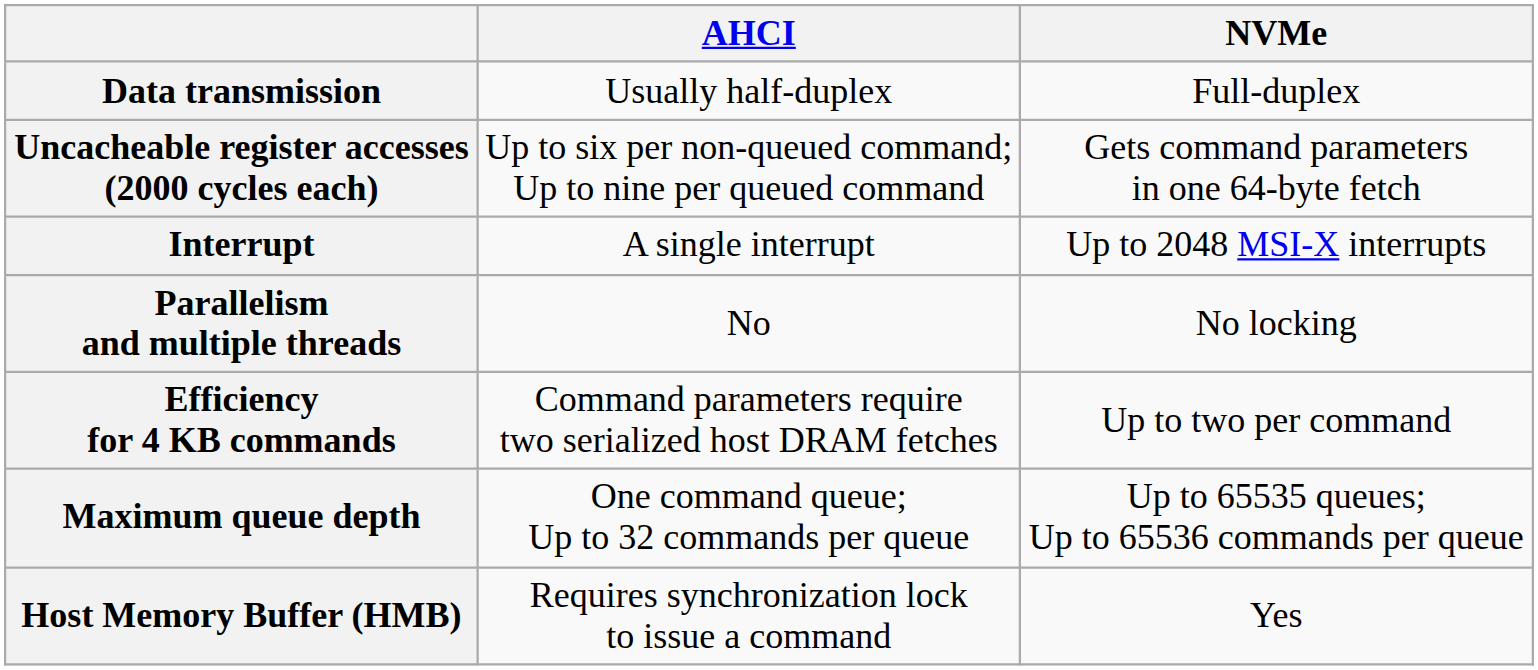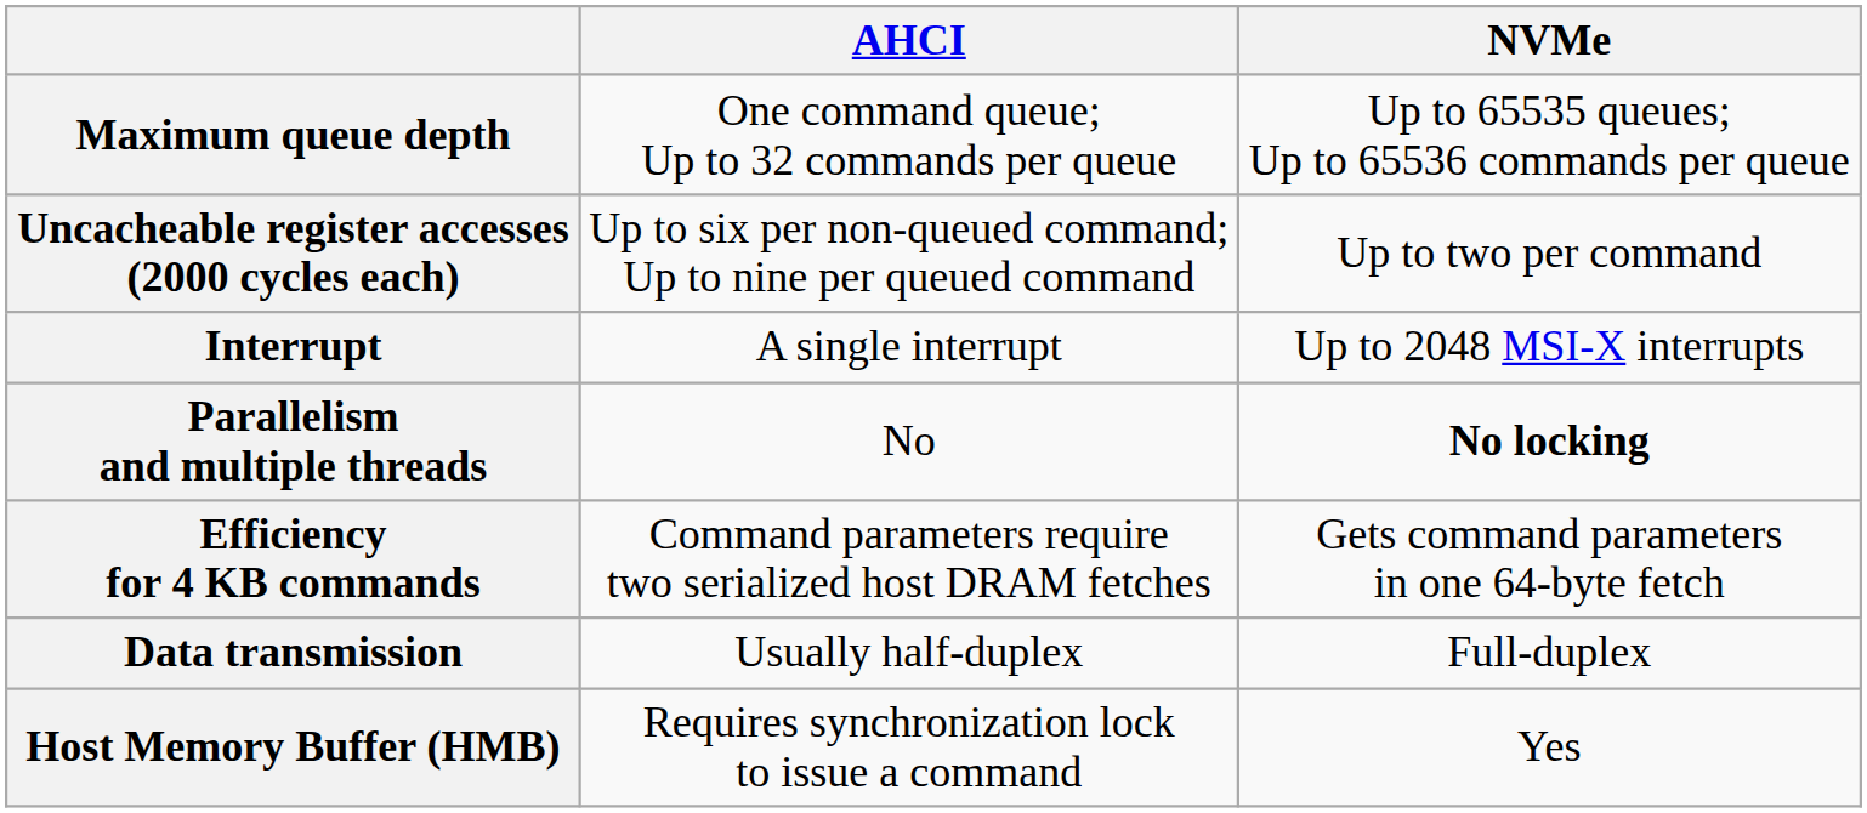rows swapped: Maximum queue depth <-> Data transmission
Uncacheable register accesses (2000 cycles each) | NVMe: Gets command parameters in one 64-byte fetch -> Up to two per command
Parallelism and multiple threads | NVMe: normal -> bold
Efficiency for 4 KB commands | NVMe: Up to two per command -> Gets command parameters in one 64-byte fetch
